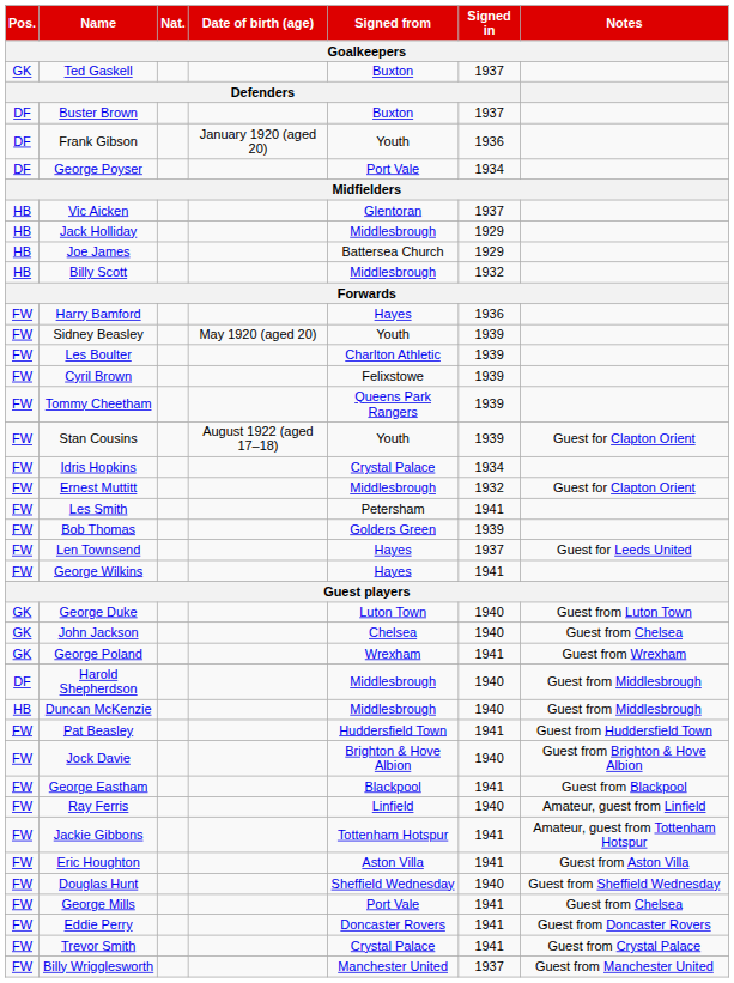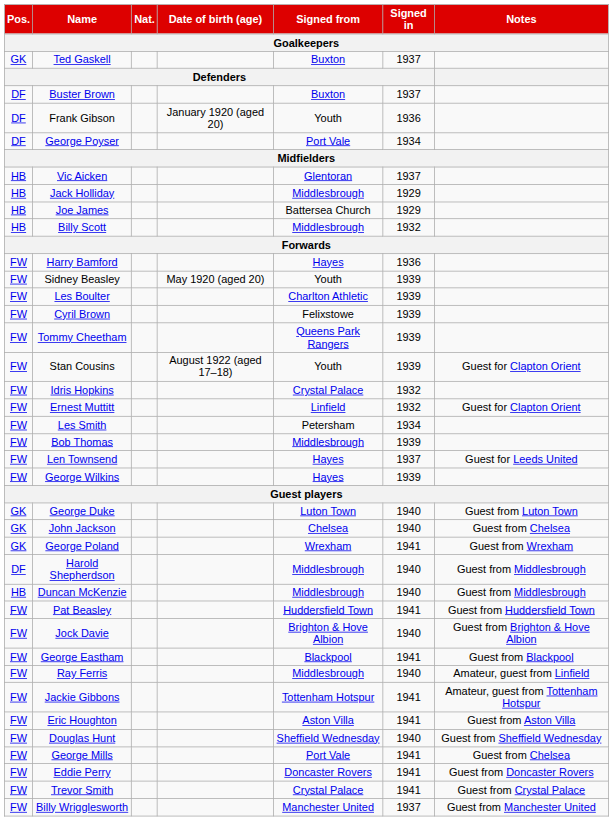Idris Hopkins | Signed in: 1934 -> 1932
Ernest Muttitt | Signed from: Middlesbrough -> Linfield
Les Smith | Signed in: 1941 -> 1934
Bob Thomas | Signed from: Golders Green -> Middlesbrough
George Wilkins | Signed in: 1941 -> 1939
Ray Ferris | Signed from: Linfield -> Middlesbrough
